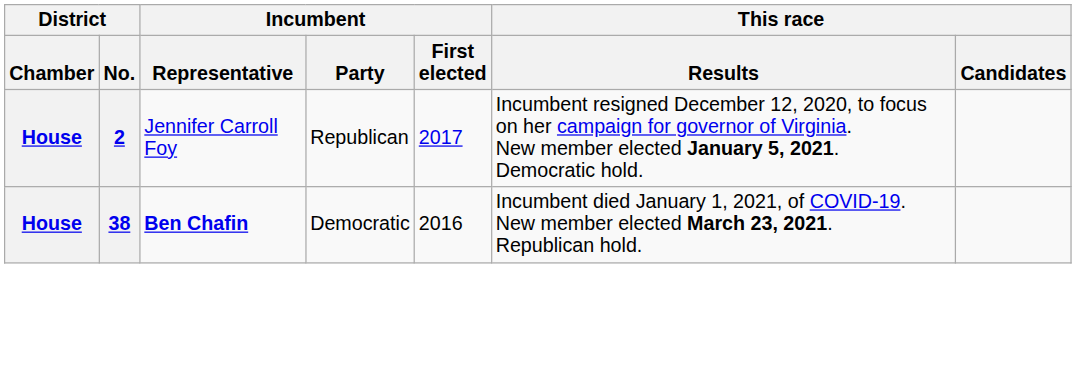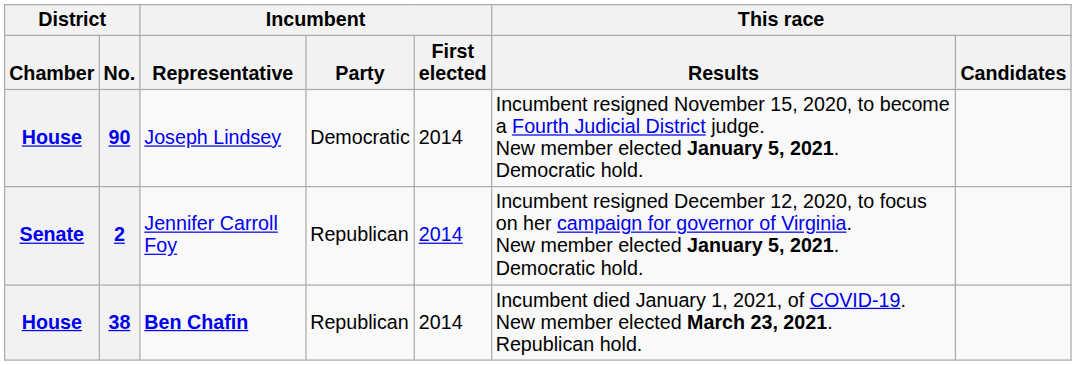+ row: House | 90 | Joseph Lindsey | Democratic | 2014 | Incumbent resigned November 15, 2020, to become a Fourth Judicial District judge. New member elected January 5, 2021. Democratic hold.
2 | District / Chamber: House -> Senate
2 | Incumbent / First elected: 2017 -> 2014
38 | Incumbent / Party: Democratic -> Republican
38 | Incumbent / First elected: 2016 -> 2014
